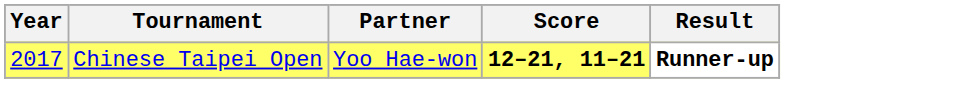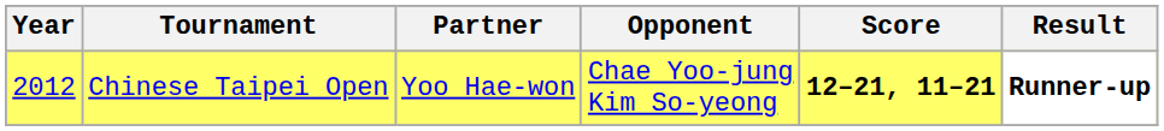+ column: Opponent | Chae Yoo-jung Kim So-yeong
Chinese Taipei Open | Year: 2017 -> 2012
